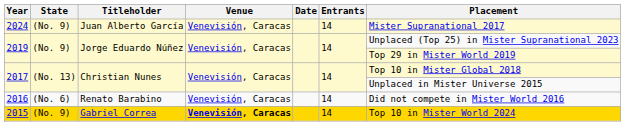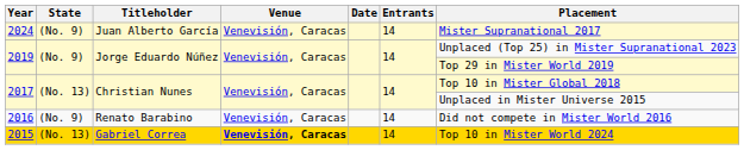2016 | State: (No. 6) -> (No. 9)
2015 | State: (No. 9) -> (No. 13)
